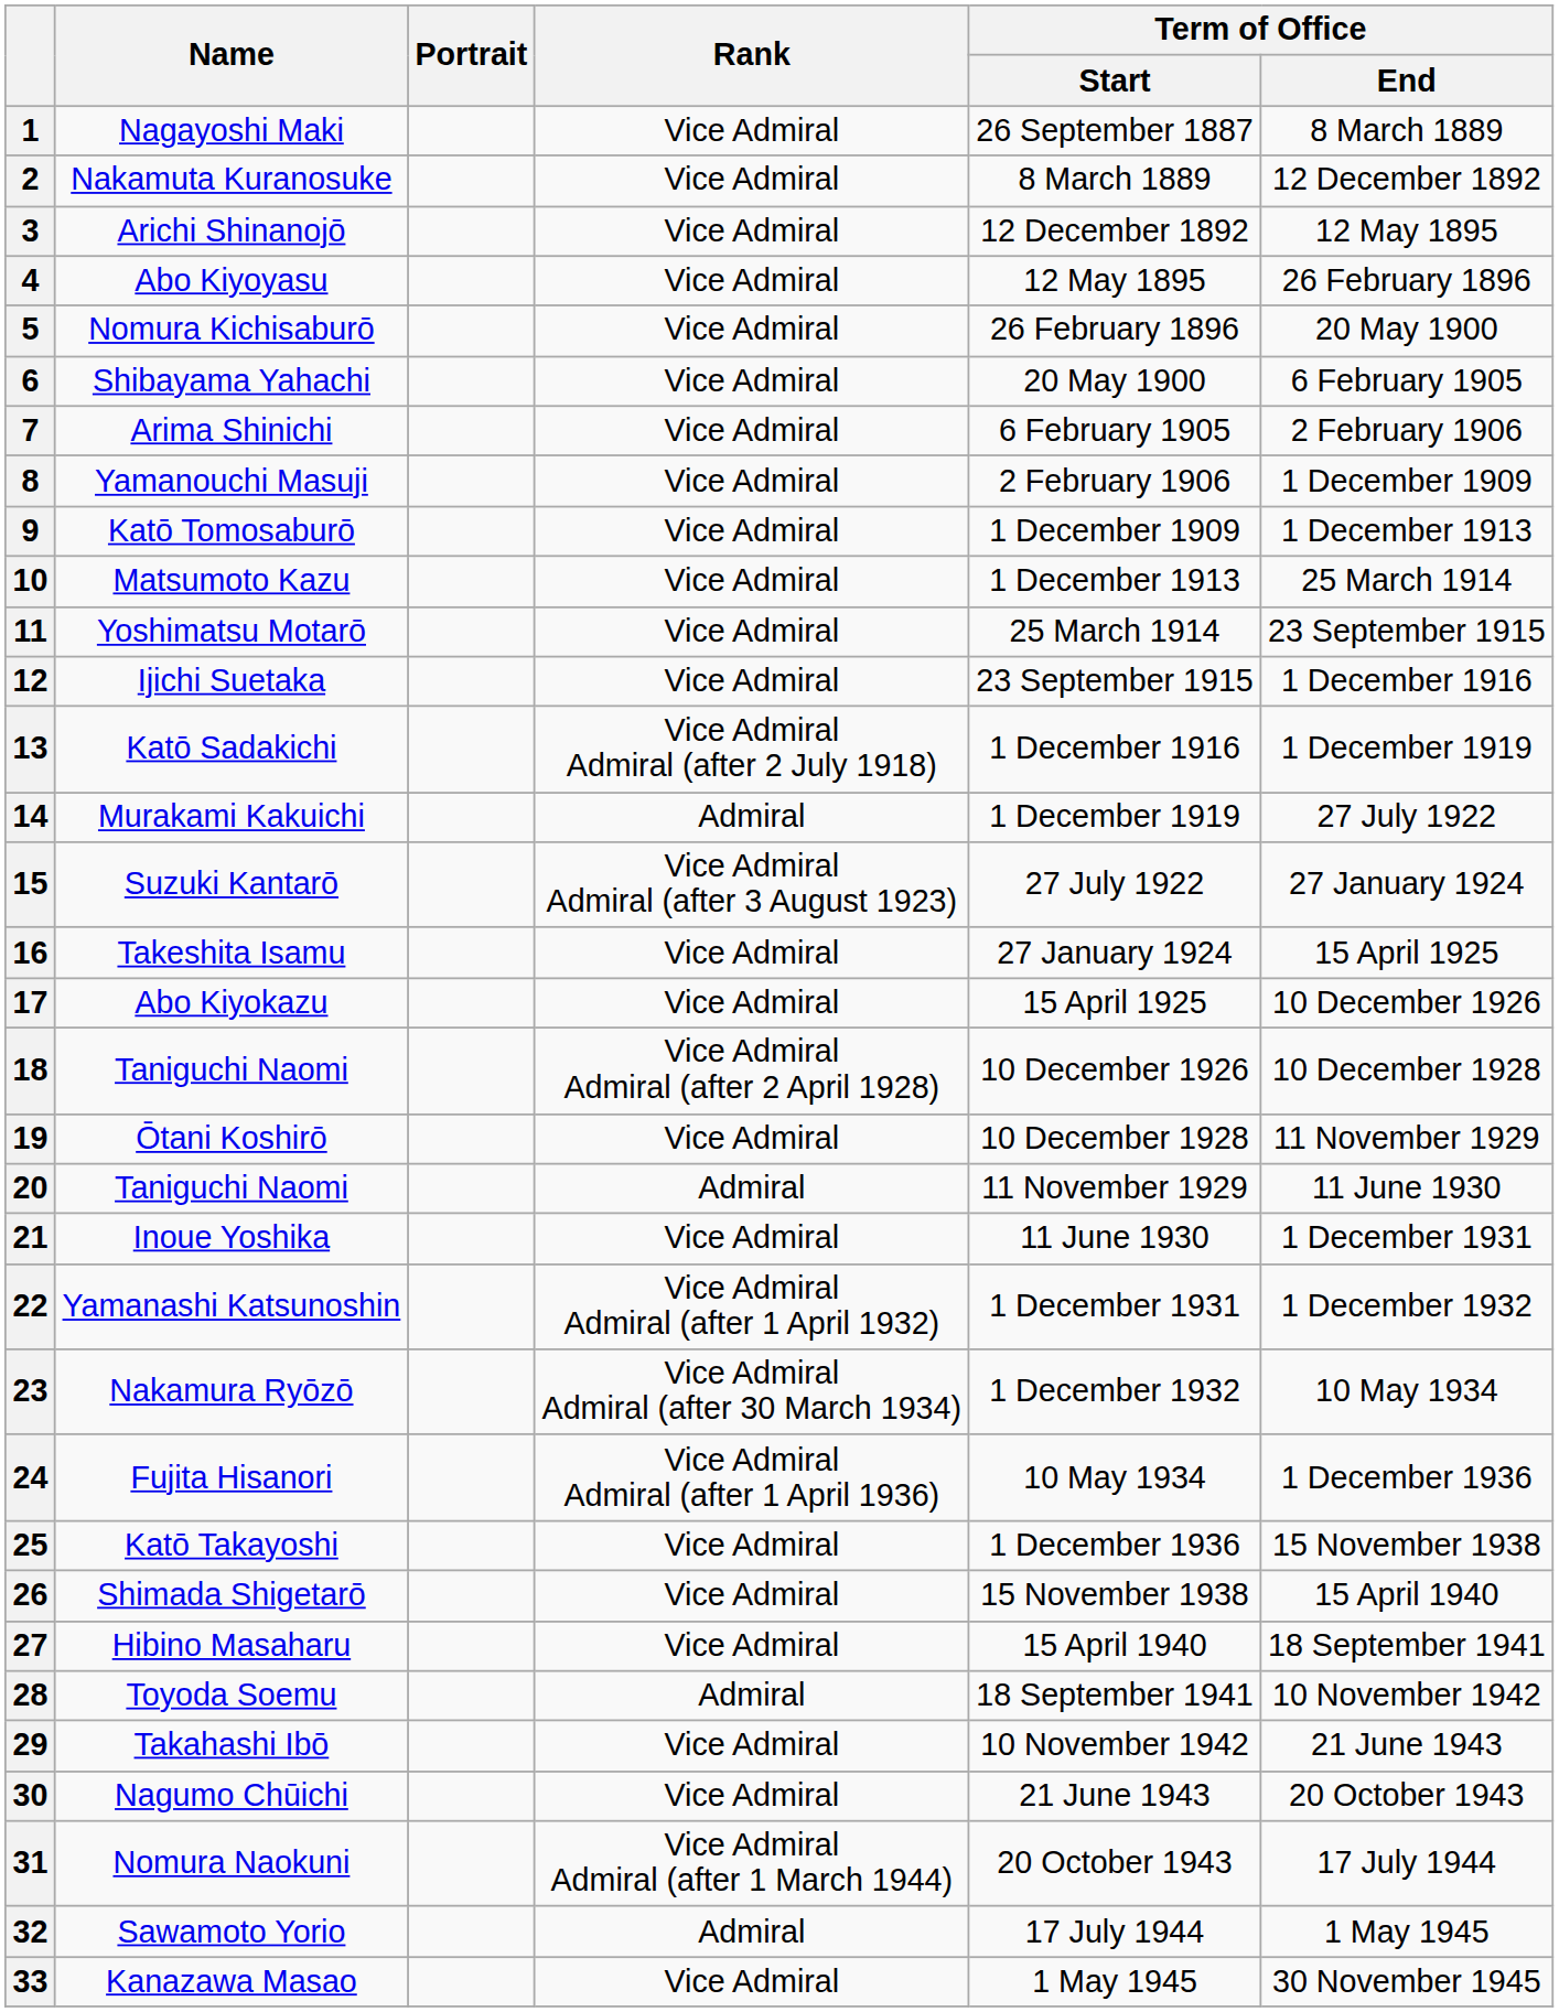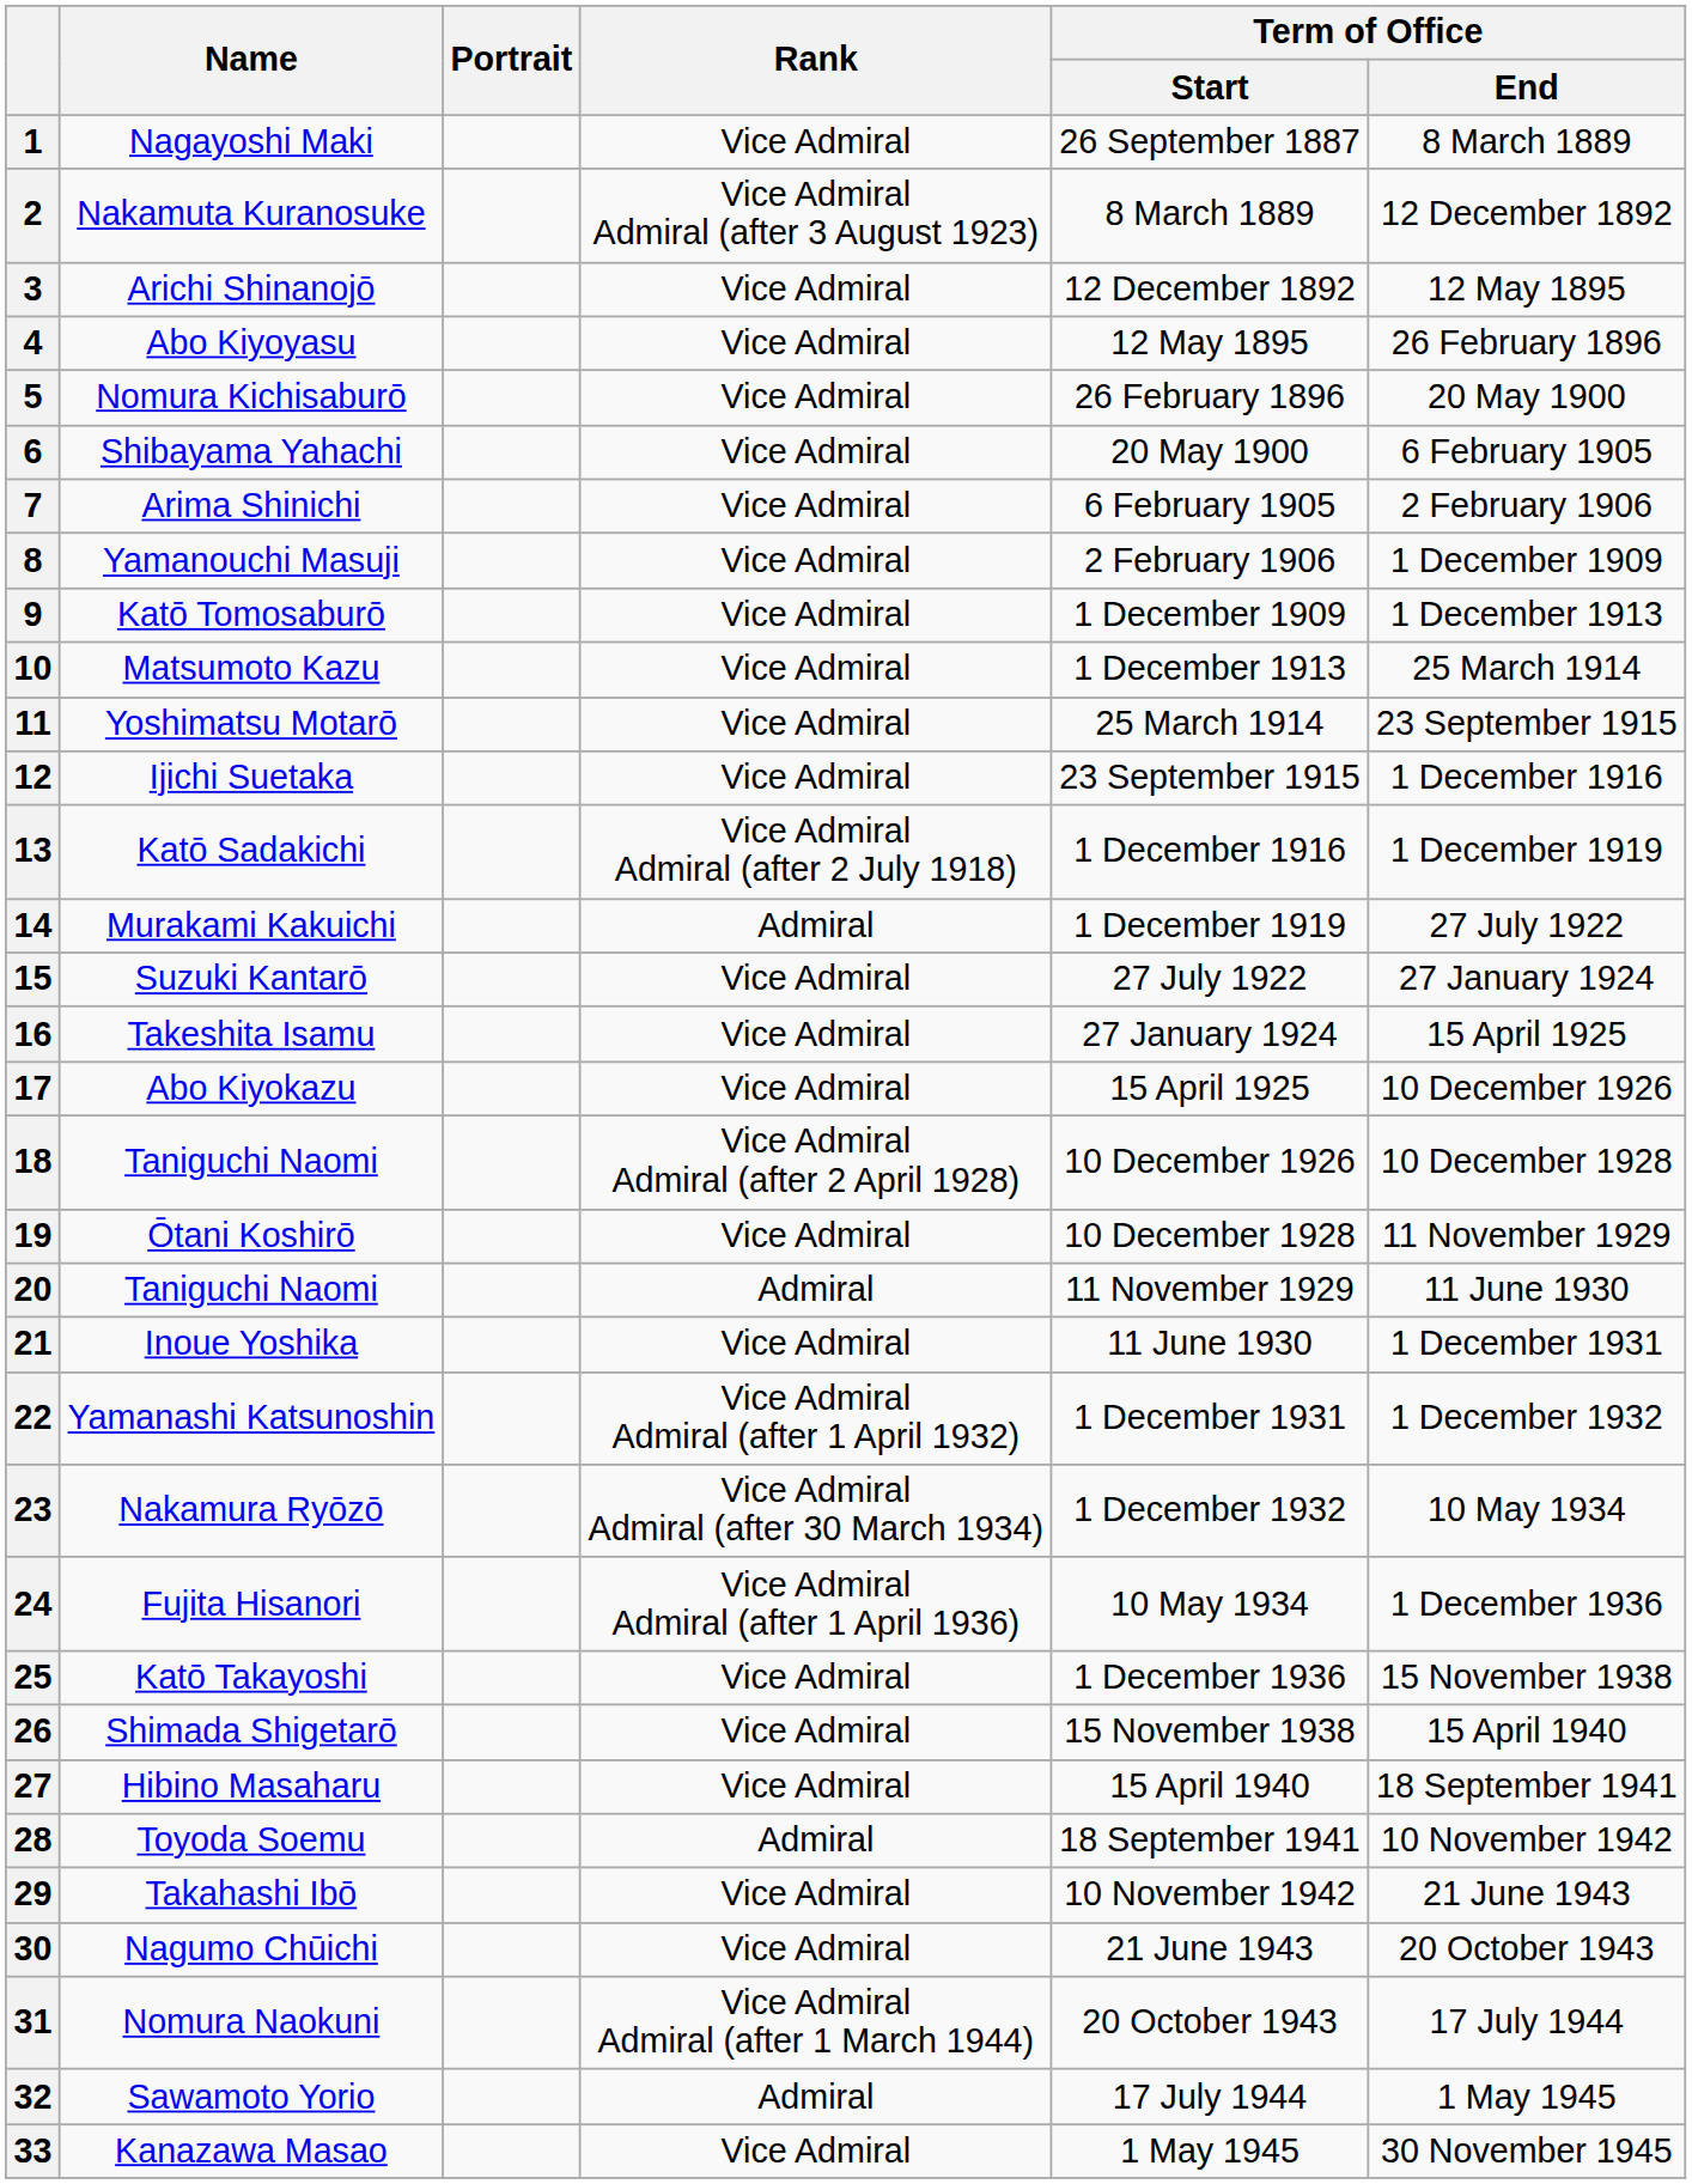2 | Rank: Vice Admiral -> Vice Admiral Admiral (after 3 August 1923)
15 | Rank: Vice Admiral Admiral (after 3 August 1923) -> Vice Admiral
